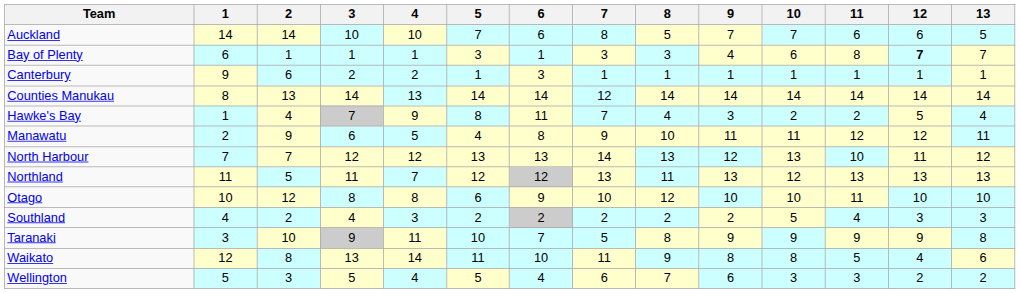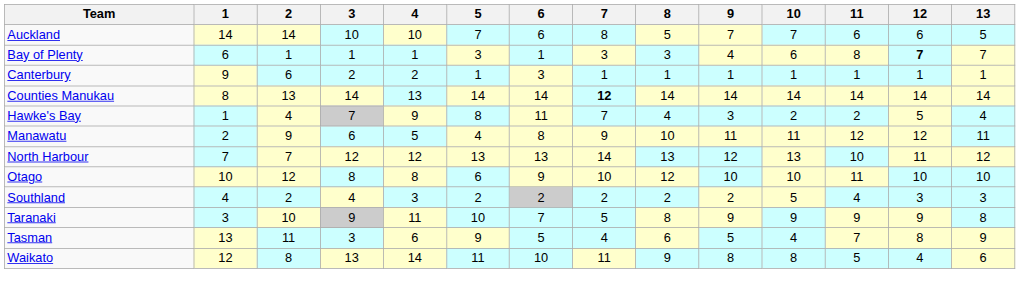Counties Manukau | 7: normal -> bold
- row: Northland | 11 | 5 | 11 | 7 | 12 | 12 | 13 | 11 | 13 | 12 | 13 | 13 | 13
+ row: Tasman | 13 | 11 | 3 | 6 | 9 | 5 | 4 | 6 | 5 | 4 | 7 | 8 | 9
- row: Wellington | 5 | 3 | 5 | 4 | 5 | 4 | 6 | 7 | 6 | 3 | 3 | 2 | 2
